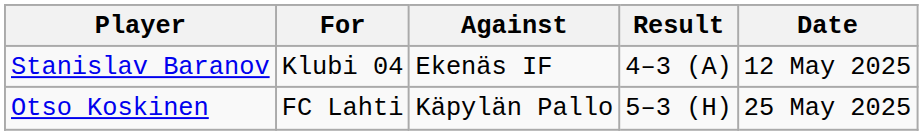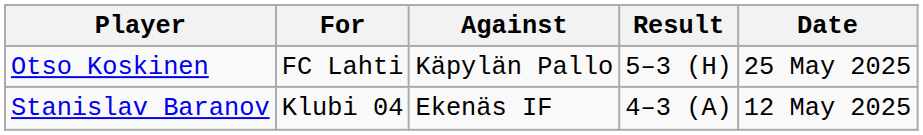rows swapped: Stanislav Baranov <-> Otso Koskinen
